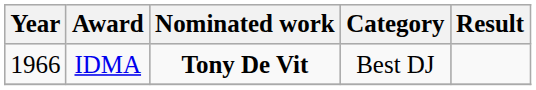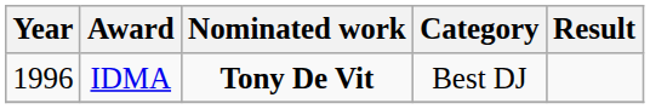IDMA | Year: 1966 -> 1996
